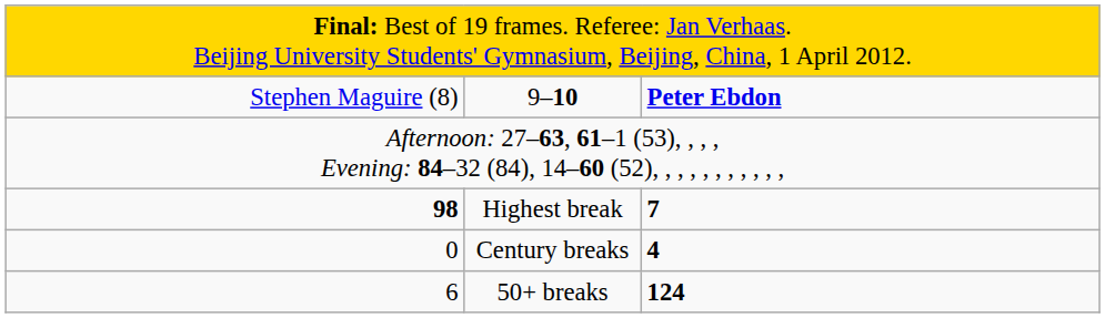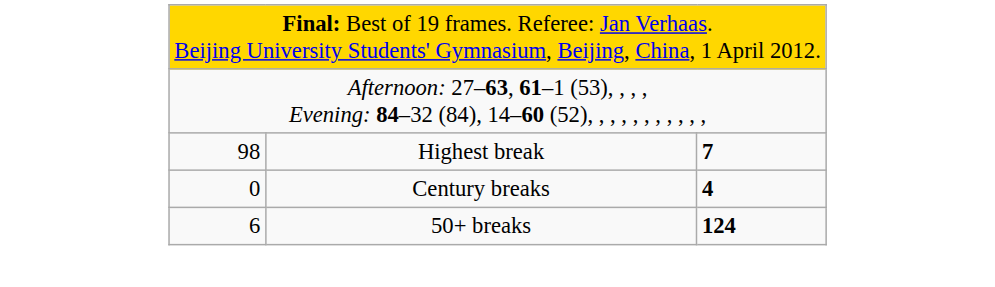- row: Stephen Maguire (8) | 9–10 | Peter Ebdon
Highest break | column 1: bold -> normal
